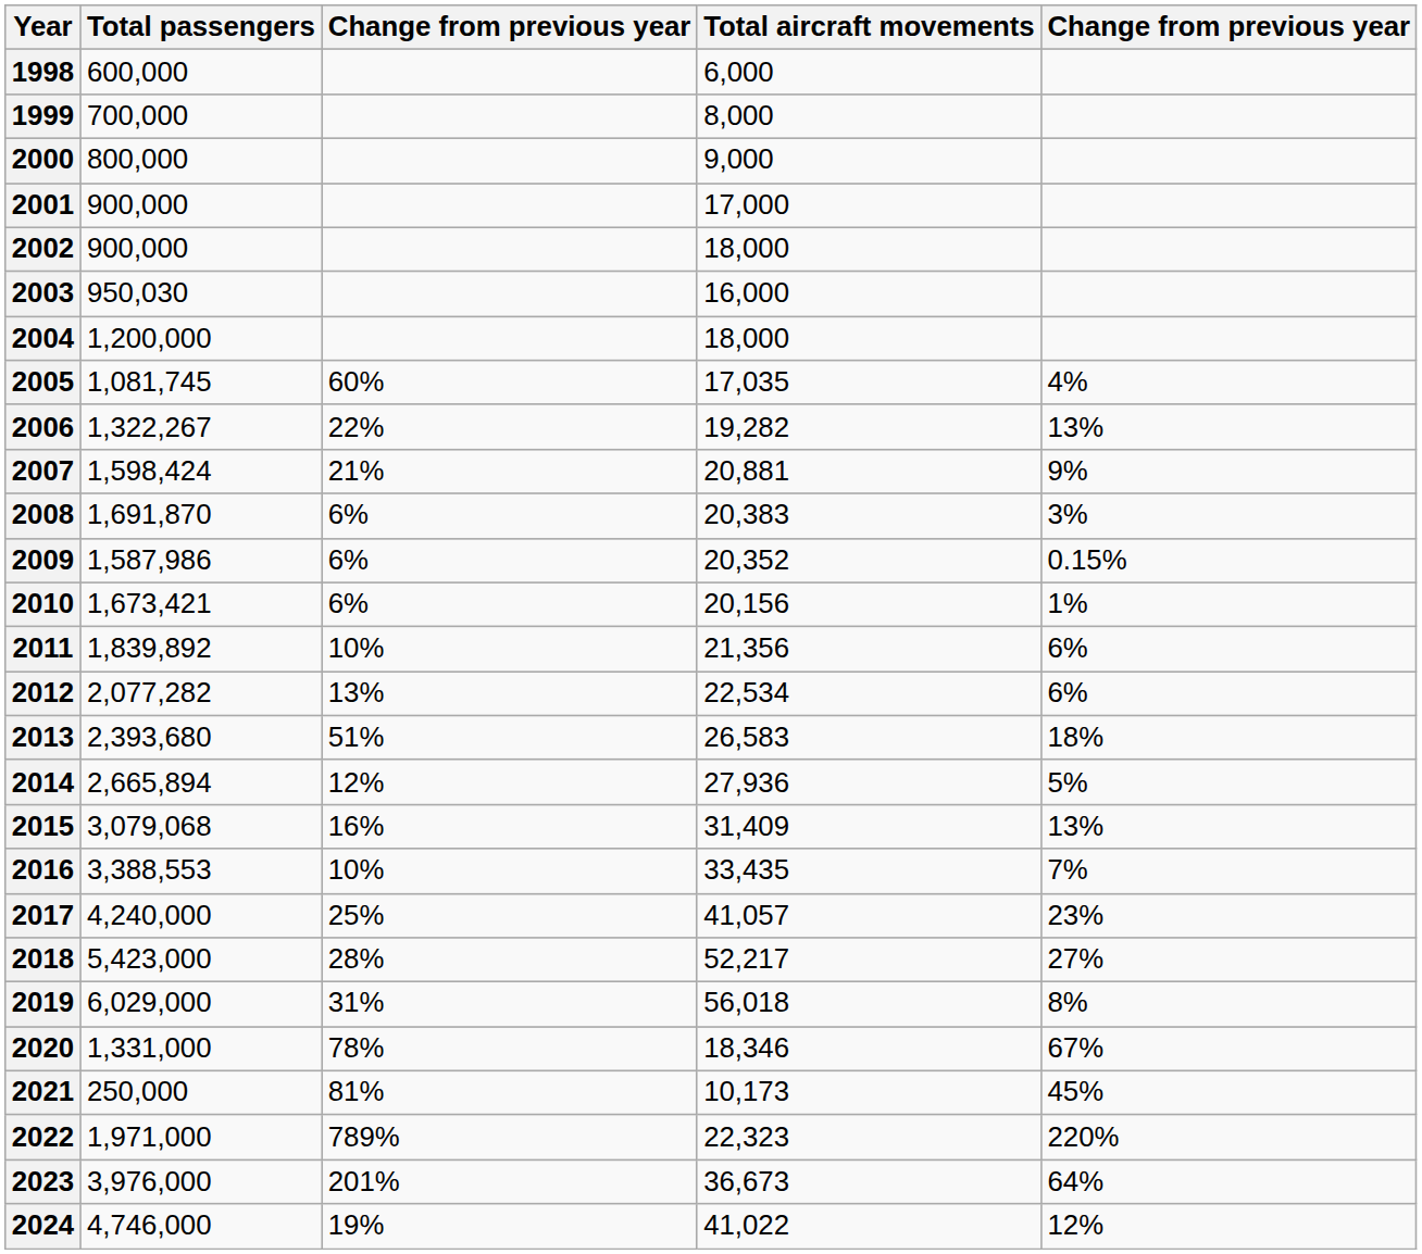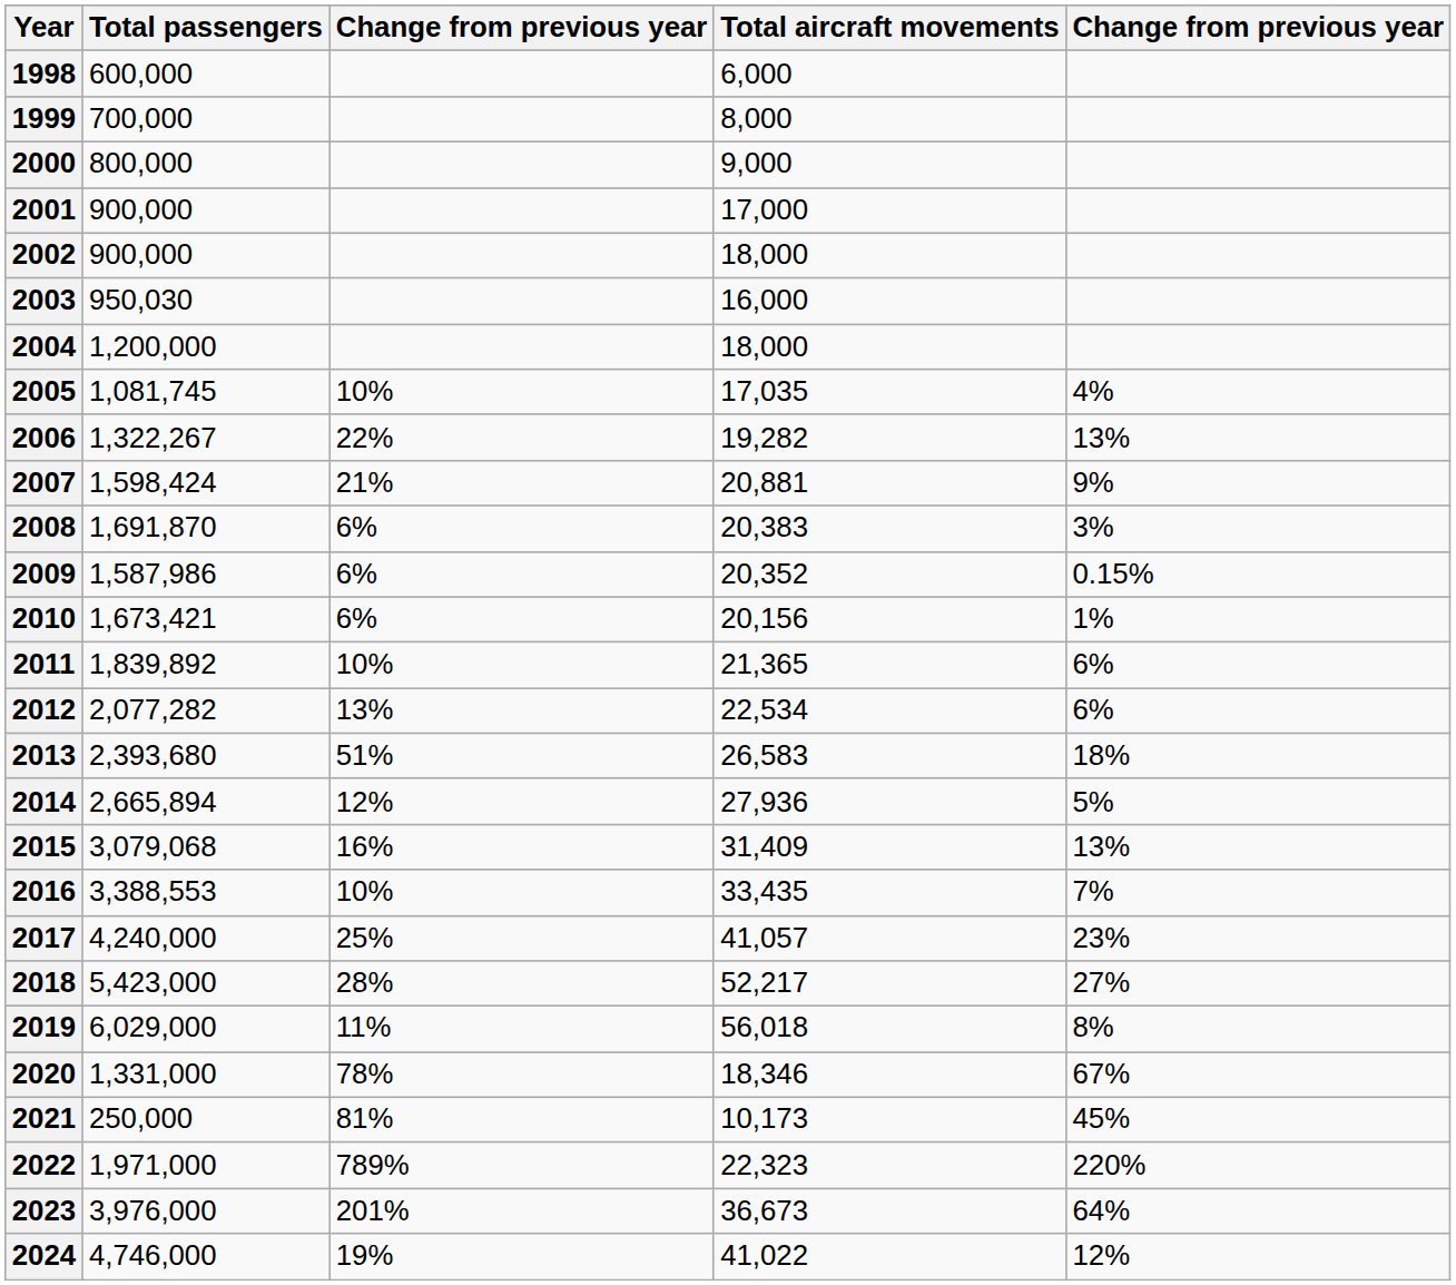2005 | column 3: 60% -> 10%
2011 | Total aircraft movements: 21,356 -> 21,365
2019 | column 3: 31% -> 11%
